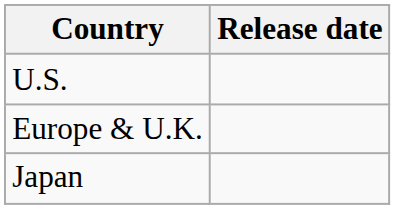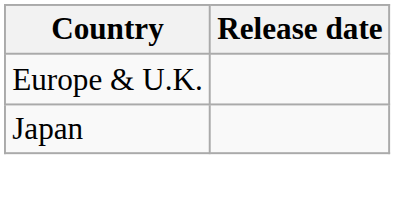- row: U.S.
